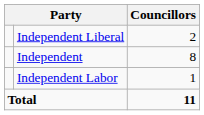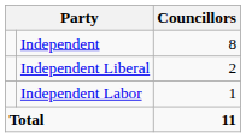rows swapped: Independent <-> Independent Liberal
